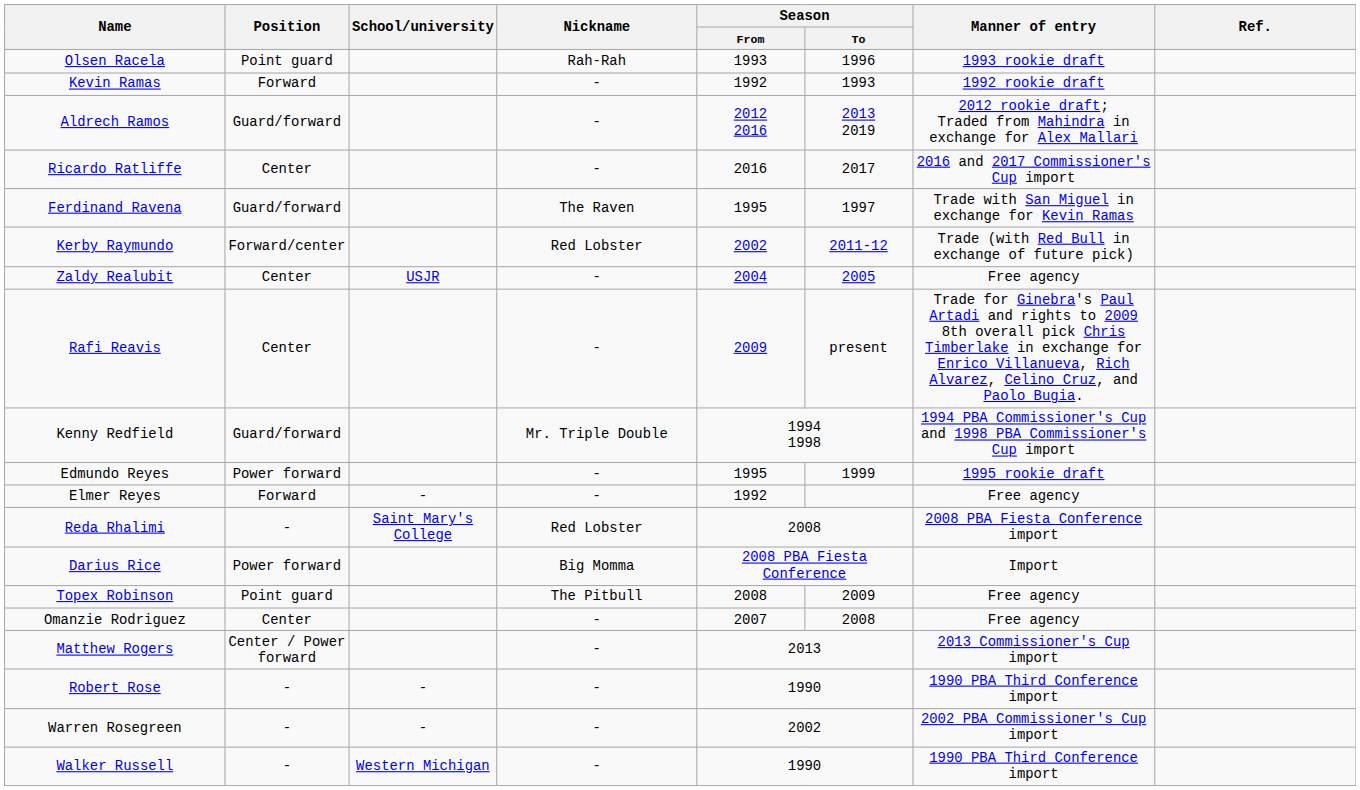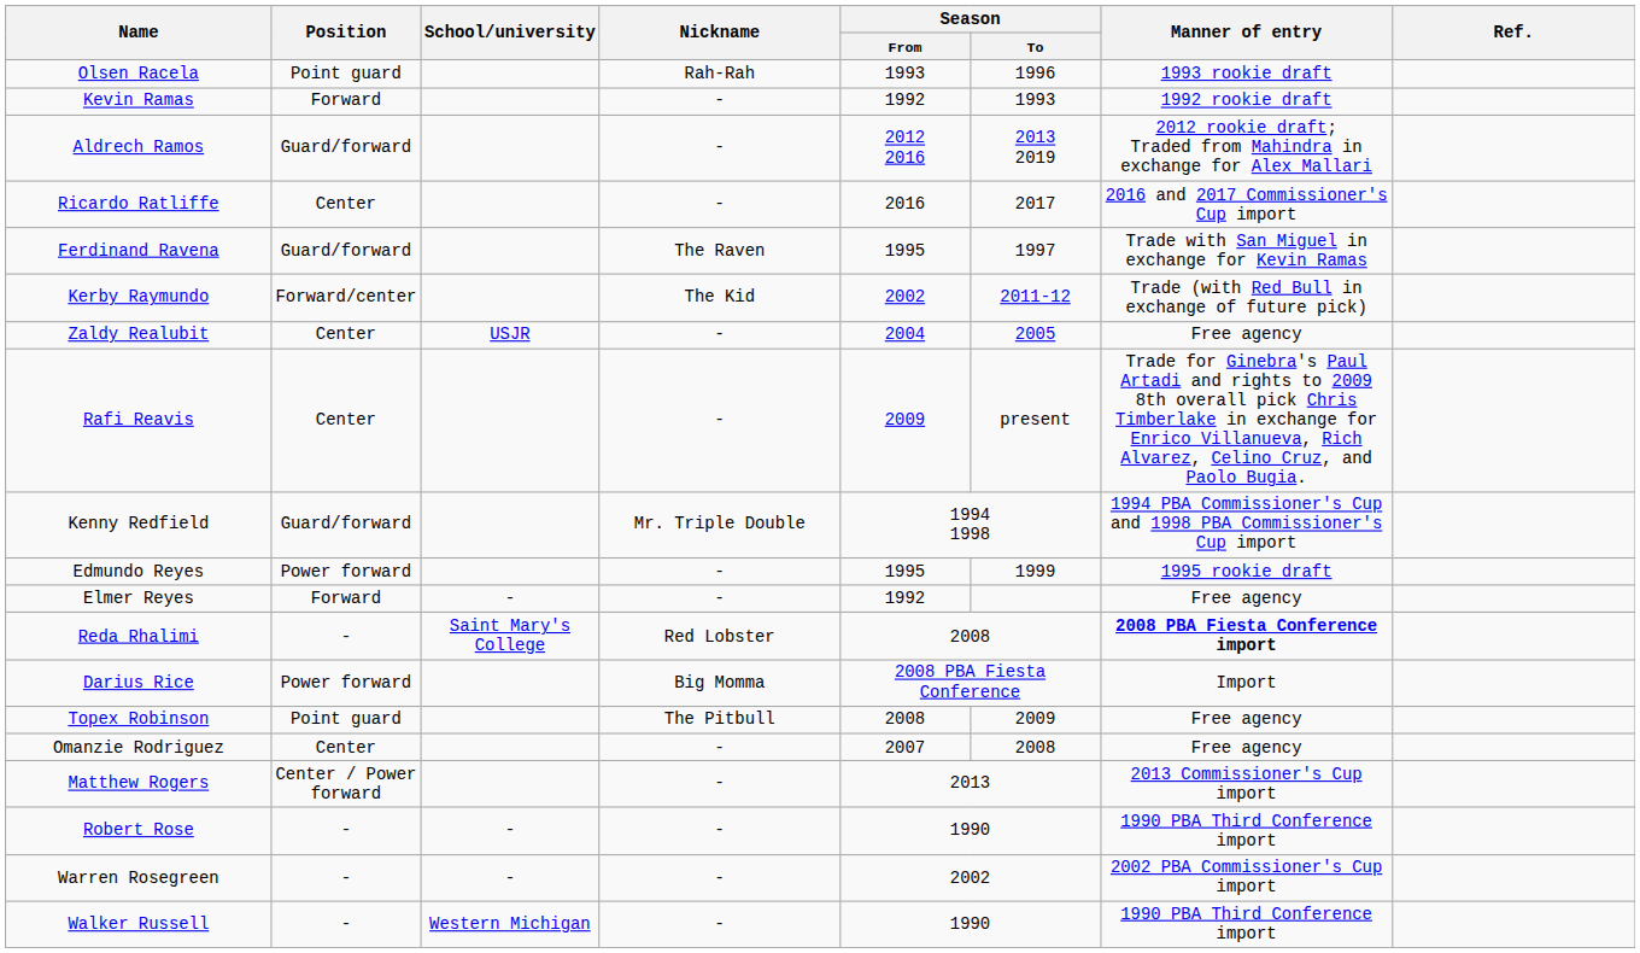Kerby Raymundo | Nickname: Red Lobster -> The Kid
Reda Rhalimi | Manner of entry: normal -> bold
